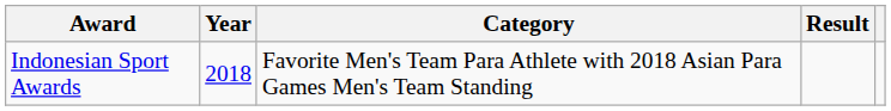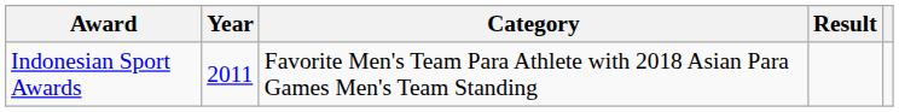Indonesian Sport Awards | Year: 2018 -> 2011
